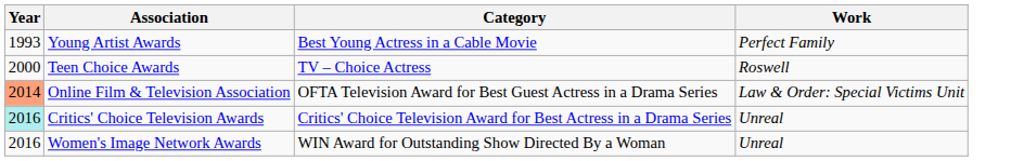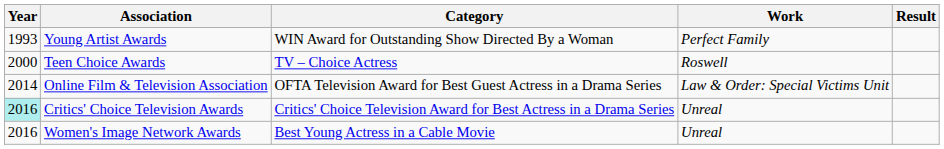+ column: Result
Young Artist Awards | Category: Best Young Actress in a Cable Movie -> WIN Award for Outstanding Show Directed By a Woman
Online Film & Television Association | Year: lightsalmon background -> no background
Women's Image Network Awards | Category: WIN Award for Outstanding Show Directed By a Woman -> Best Young Actress in a Cable Movie
